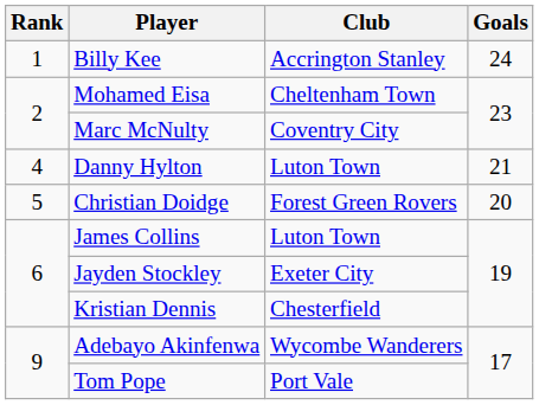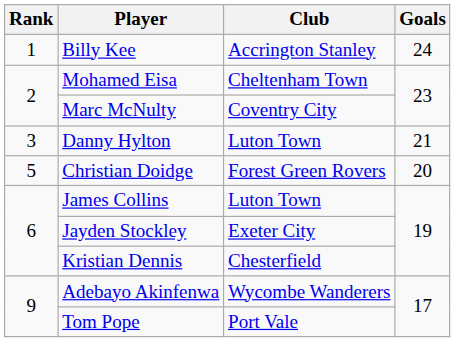Danny Hylton | Rank: 4 -> 3
